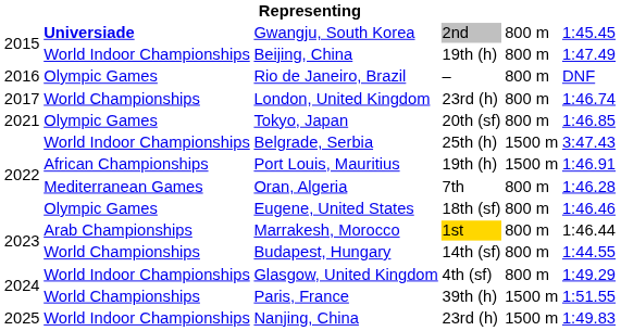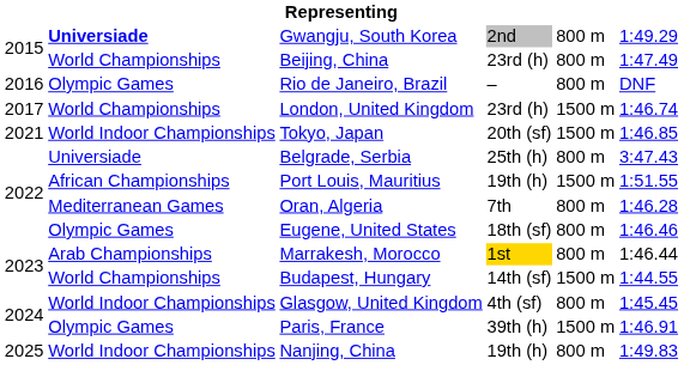Gwangju, South Korea | column 6: 1:45.45 -> 1:49.29
Beijing, China | column 2: World Indoor Championships -> World Championships
Beijing, China | column 4: 19th (h) -> 23rd (h)
London, United Kingdom | column 5: 800 m -> 1500 m
Tokyo, Japan | column 2: Olympic Games -> World Indoor Championships
Tokyo, Japan | column 5: 800 m -> 1500 m
Belgrade, Serbia | column 2: World Indoor Championships -> Universiade
Belgrade, Serbia | column 5: 1500 m -> 800 m
Port Louis, Mauritius | column 6: 1:46.91 -> 1:51.55
Budapest, Hungary | column 5: 800 m -> 1500 m
Glasgow, United Kingdom | column 6: 1:49.29 -> 1:45.45
Paris, France | column 2: World Championships -> Olympic Games
Paris, France | column 6: 1:51.55 -> 1:46.91
Nanjing, China | column 4: 23rd (h) -> 19th (h)
Nanjing, China | column 5: 1500 m -> 800 m
